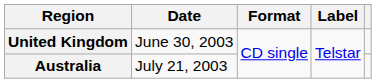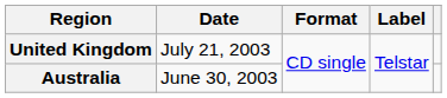United Kingdom | Date: June 30, 2003 -> July 21, 2003
Australia | Date: July 21, 2003 -> June 30, 2003
